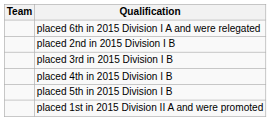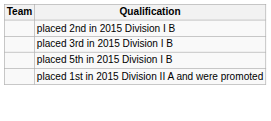- row: placed 6th in 2015 Division I A and were relegated
- row: placed 4th in 2015 Division I B
